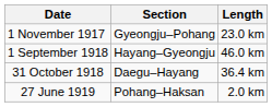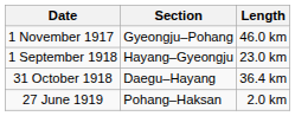1 November 1917 | Length: 23.0 km -> 46.0 km
1 September 1918 | Length: 46.0 km -> 23.0 km
